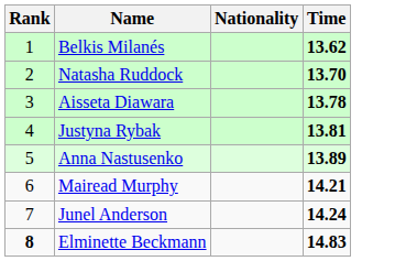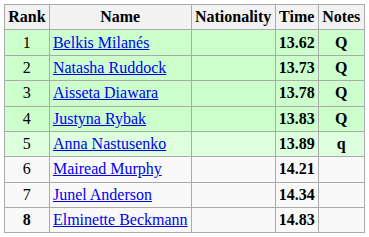+ column: Notes | Q | Q | Q | Q | q
Natasha Ruddock | Time: 13.70 -> 13.73
Justyna Rybak | Time: 13.81 -> 13.83
Junel Anderson | Time: 14.24 -> 14.34
